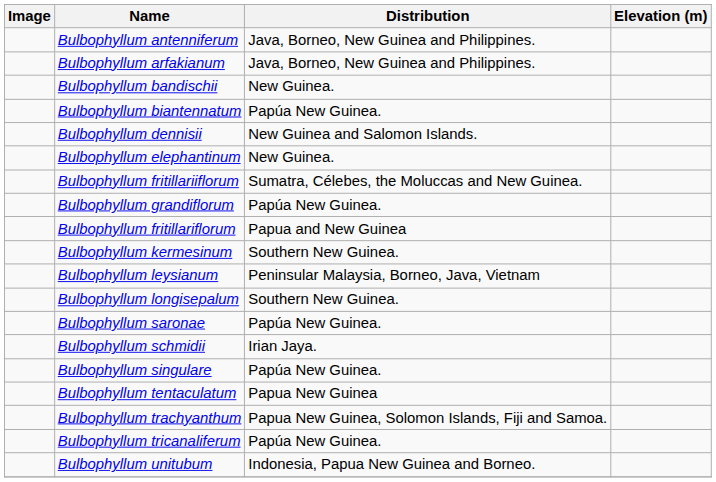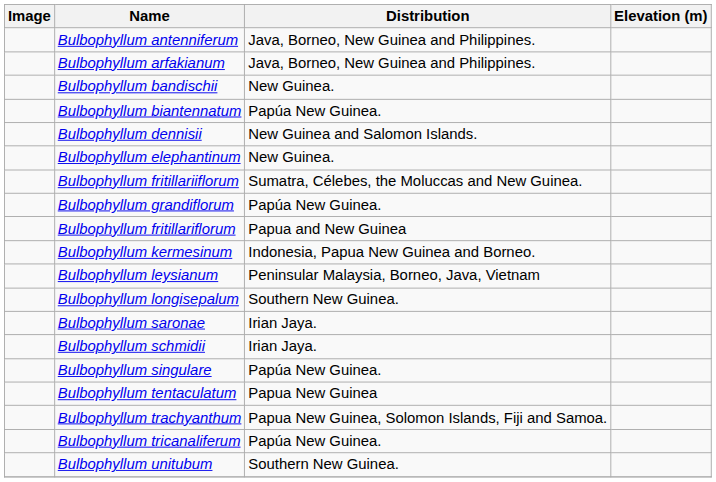Bulbophyllum kermesinum | Distribution: Southern New Guinea. -> Indonesia, Papua New Guinea and Borneo.
Bulbophyllum saronae | Distribution: Papúa New Guinea. -> Irian Jaya.
Bulbophyllum unitubum | Distribution: Indonesia, Papua New Guinea and Borneo. -> Southern New Guinea.
